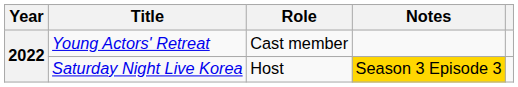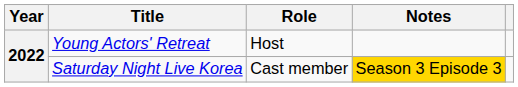Young Actors' Retreat | Role: Cast member -> Host
Saturday Night Live Korea | Role: Host -> Cast member
